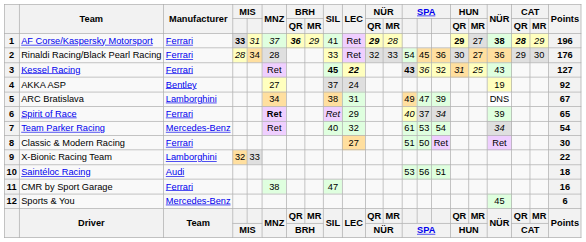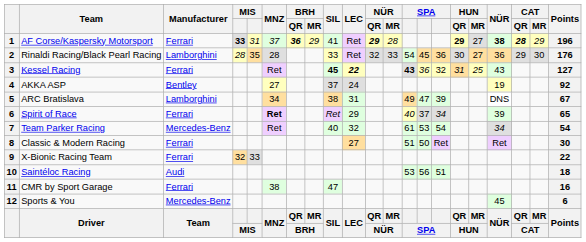Rinaldi Racing/Black Pearl Racing | Manufacturer: Ferrari -> Lamborghini
Rinaldi Racing/Black Pearl Racing | column 5: 34 -> 35
X-Bionic Racing Team | Manufacturer: Lamborghini -> Ferrari
